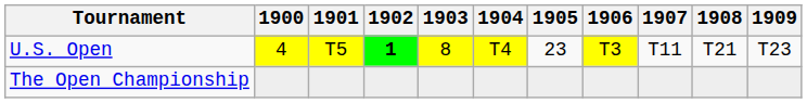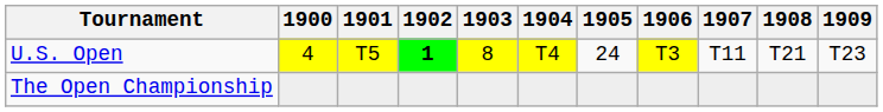U.S. Open | 1905: 23 -> 24
